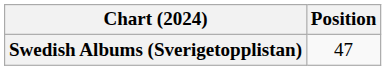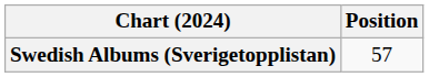Swedish Albums (Sverigetopplistan) | Position: 47 -> 57
